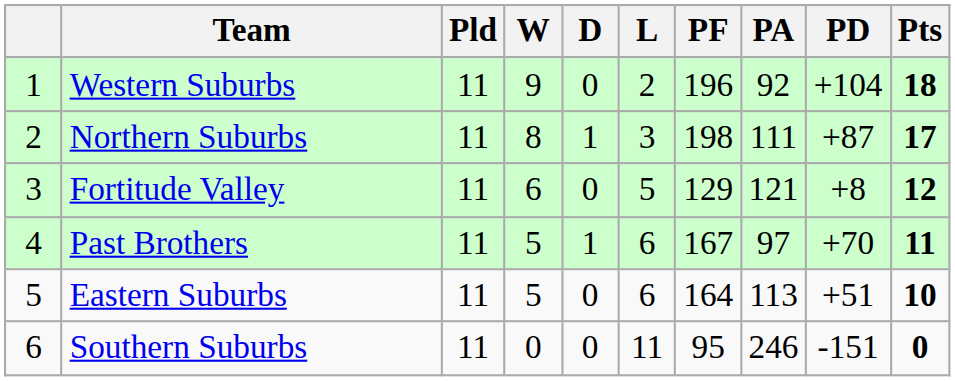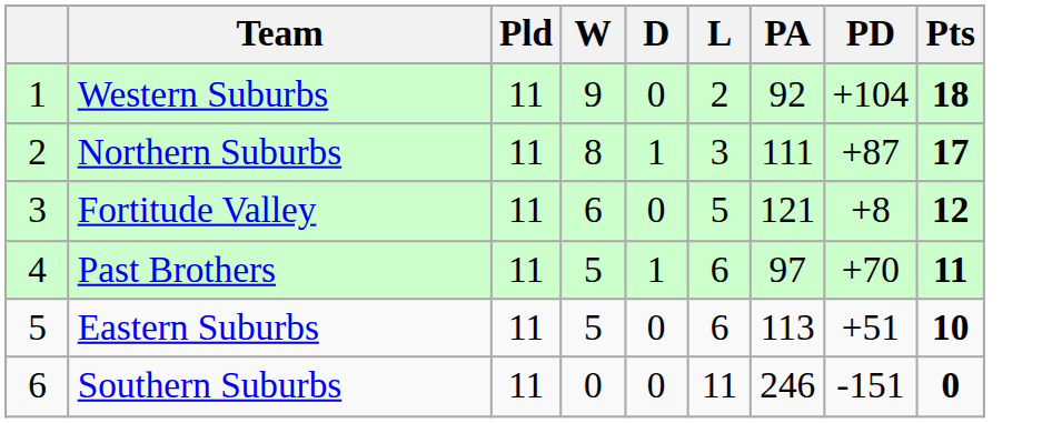- column: PF | 196 | 198 | 129 | 167 | 164 | 95
